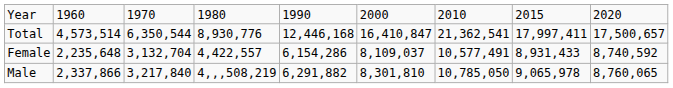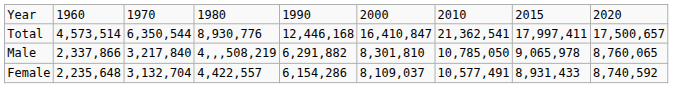rows swapped: Female <-> Male
